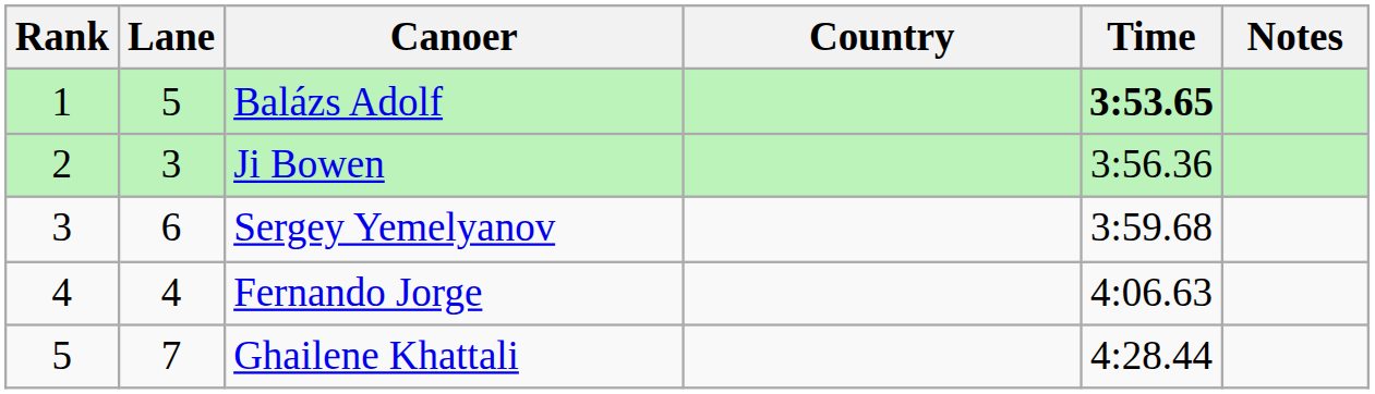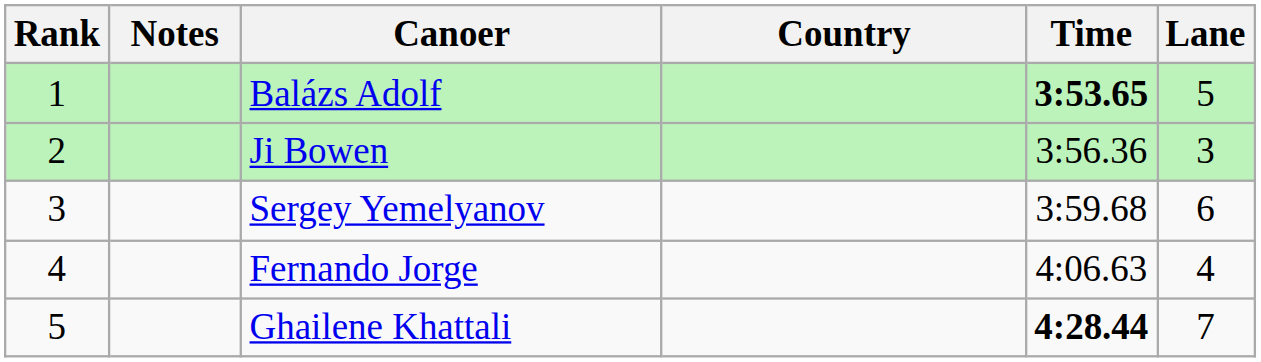columns swapped: Lane <-> Notes
Ghailene Khattali | Time: normal -> bold
